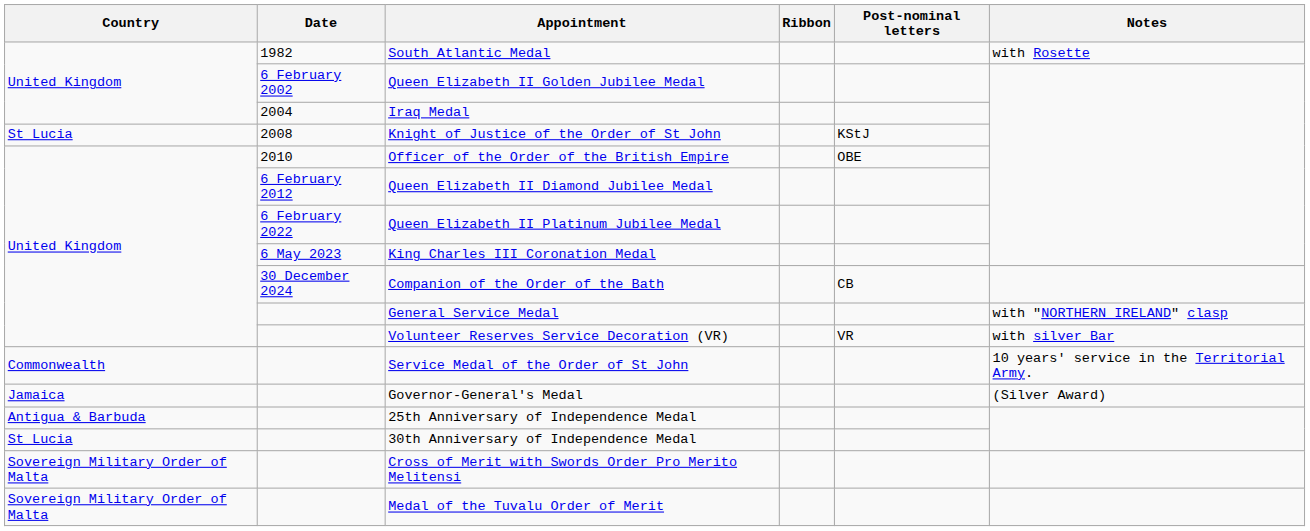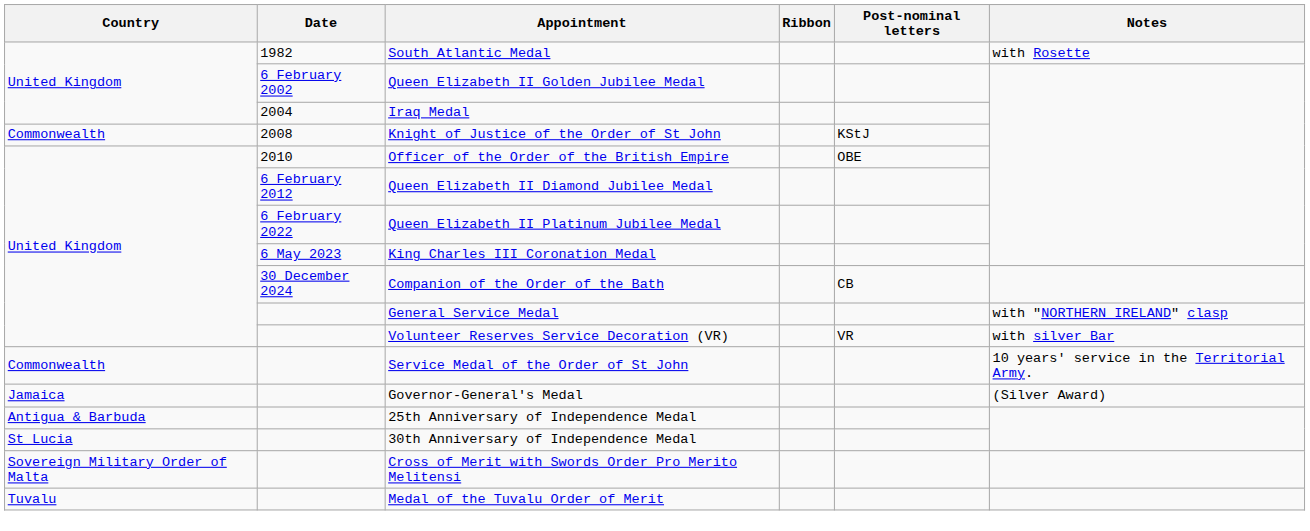Knight of Justice of the Order of St John | Country: St Lucia -> Commonwealth
Medal of the Tuvalu Order of Merit | Country: Sovereign Military Order of Malta -> Tuvalu
